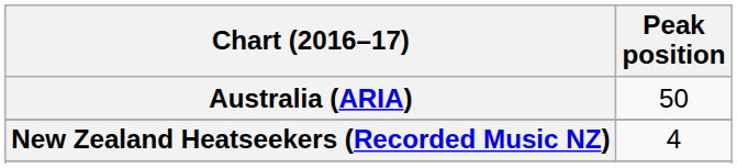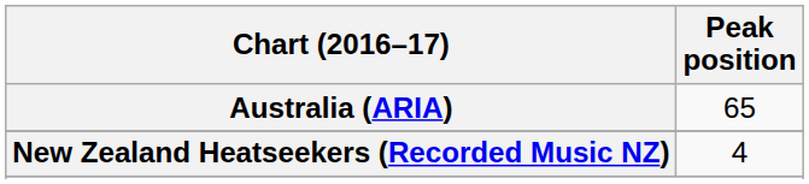Australia (ARIA) | Peak position: 50 -> 65
